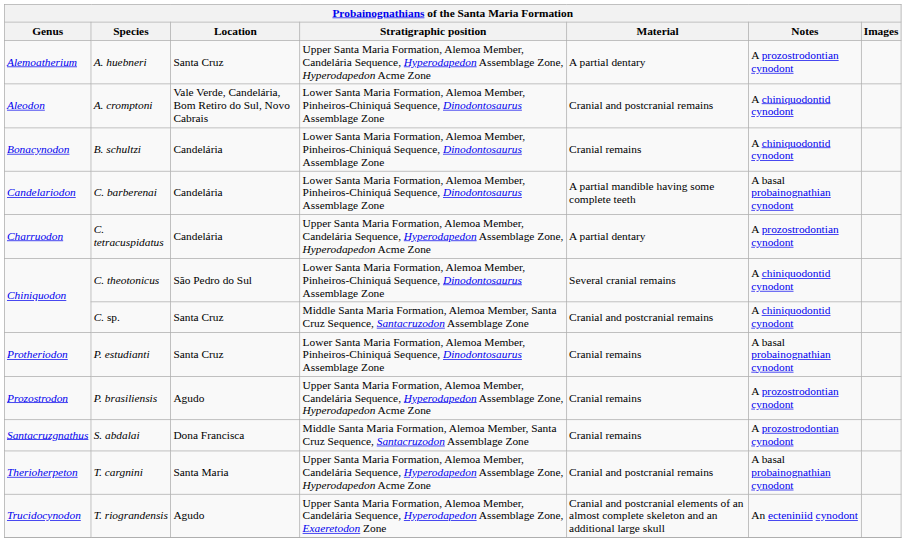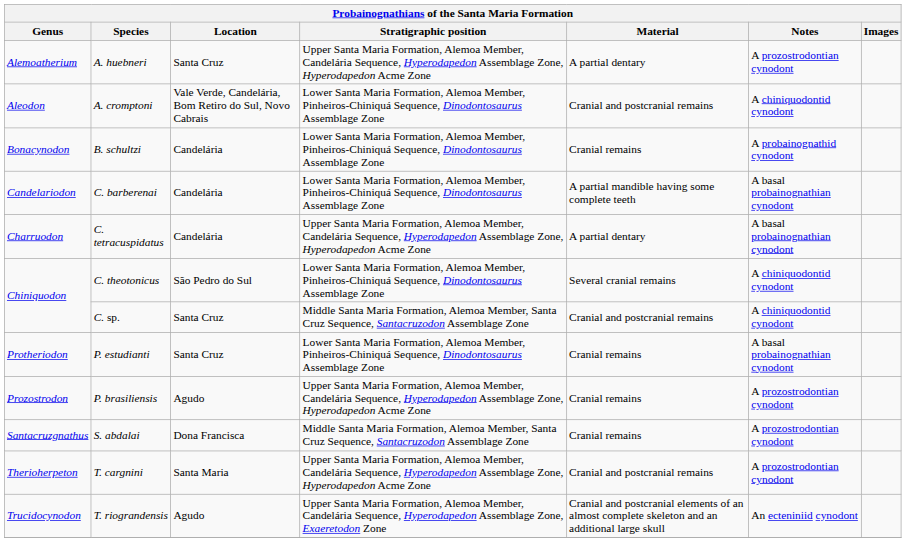B. schultzi | Notes: A chiniquodontid cynodont -> A probainognathid cynodont
C. tetracuspidatus | Notes: A prozostrodontian cynodont -> A basal probainognathian cynodont
T. cargnini | Notes: A basal probainognathian cynodont -> A prozostrodontian cynodont
